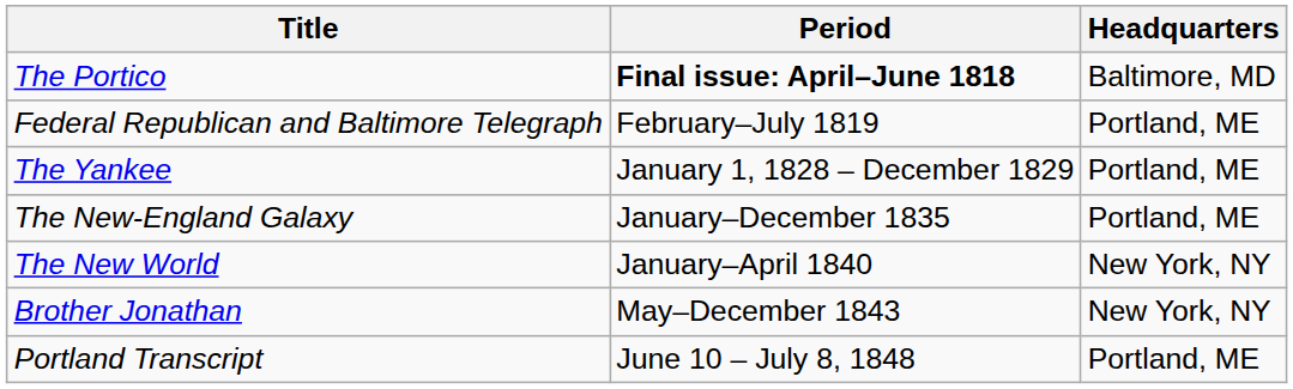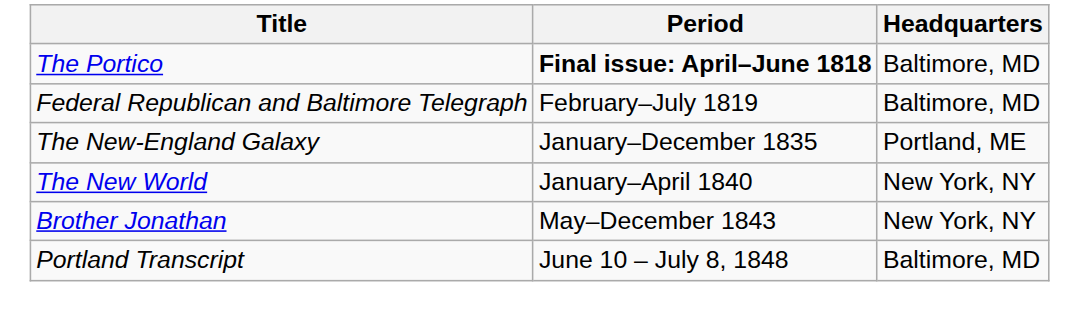Federal Republican and Baltimore Telegraph | Headquarters: Portland, ME -> Baltimore, MD
- row: The Yankee | January 1, 1828 – December 1829 | Portland, ME
Portland Transcript | Headquarters: Portland, ME -> Baltimore, MD
